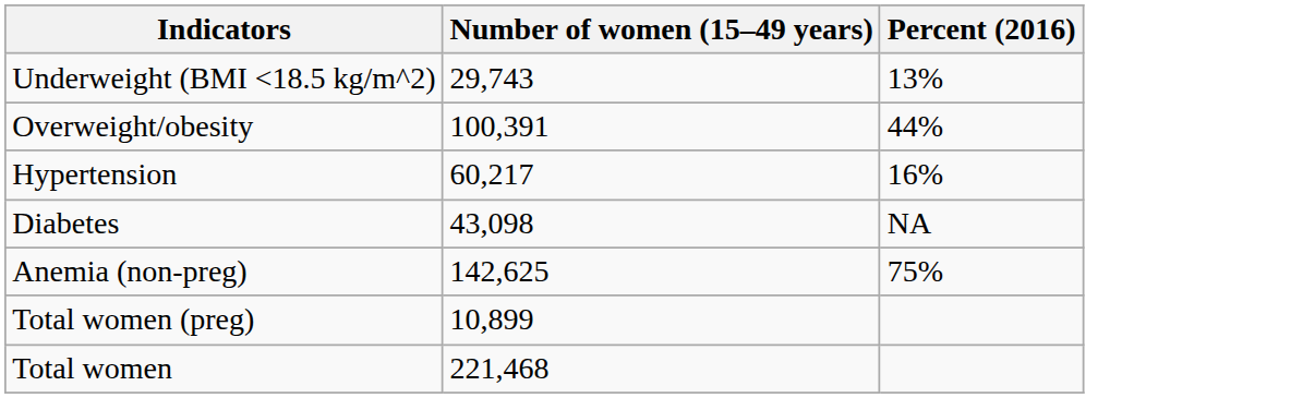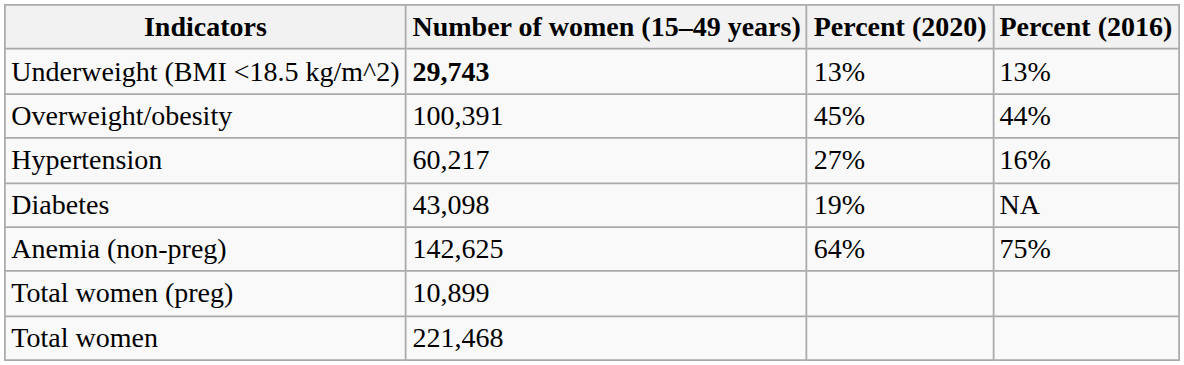+ column: Percent (2020) | 13% | 45% | 27% | 19% | 64%
Underweight (BMI <18.5 kg/m^2) | Number of women (15–49 years): normal -> bold
